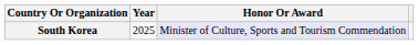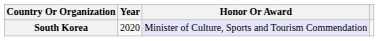South Korea | Year: 2025 -> 2020
